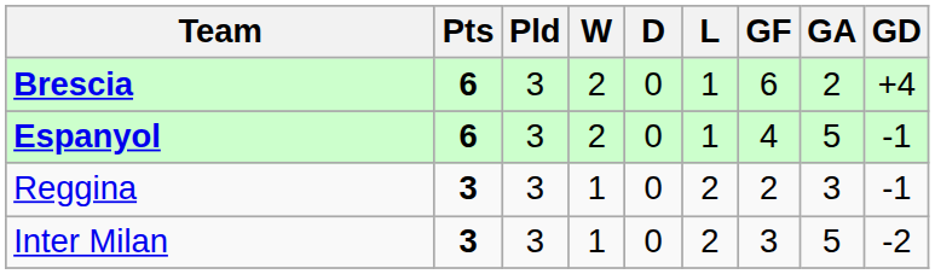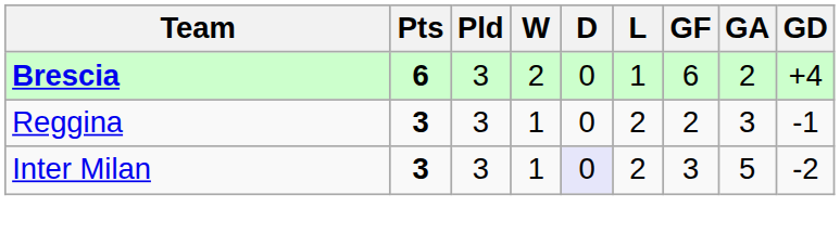- row: Espanyol | 6 | 3 | 2 | 0 | 1 | 4 | 5 | -1
Inter Milan | D: no background -> lavender background
